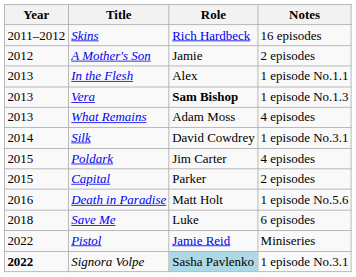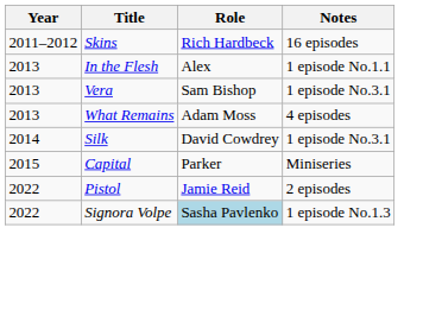- row: 2012 | A Mother's Son | Jamie | 2 episodes
Vera | Role: bold -> normal
Vera | Notes: 1 episode No.1.3 -> 1 episode No.3.1
- row: 2015 | Poldark | Jim Carter | 4 episodes
Capital | Notes: 2 episodes -> Miniseries
- row: 2016 | Death in Paradise | Matt Holt | 1 episode No.5.6
- row: 2018 | Save Me | Luke | 6 episodes
Pistol | Notes: Miniseries -> 2 episodes
Signora Volpe | Year: bold -> normal
Signora Volpe | Notes: 1 episode No.3.1 -> 1 episode No.1.3
